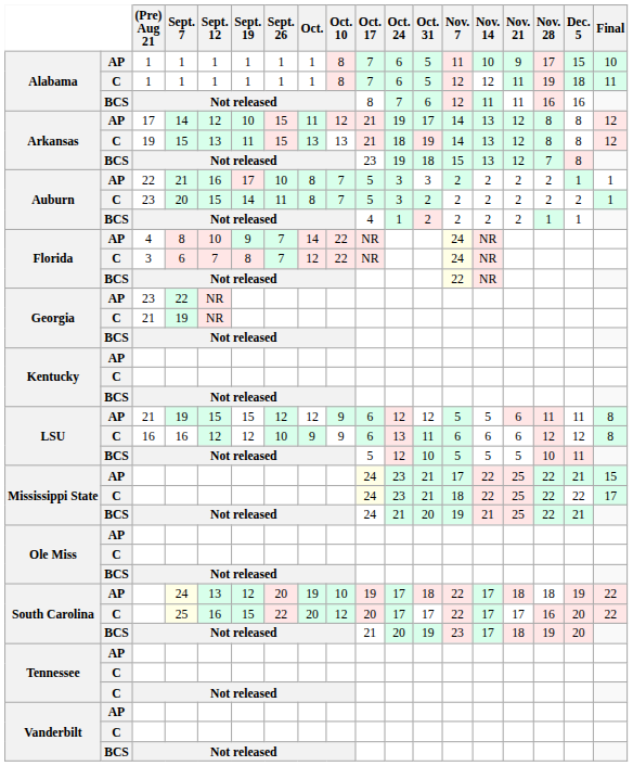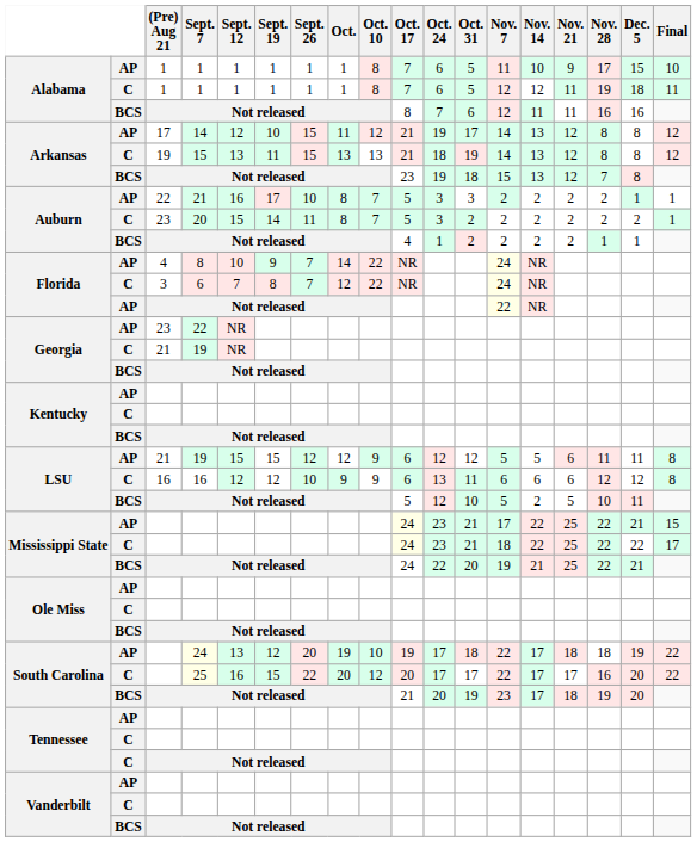Florida / Not released | column 2: BCS -> AP
LSU / Not released | Nov. 14: 5 -> 2
Mississippi State / Not released | Oct. 24: 21 -> 22
